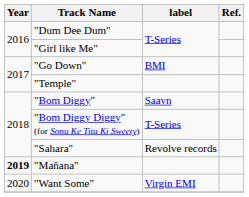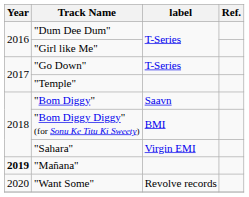"Go Down" | label: BMI -> T-Series
"Bom Diggy Diggy" (for Sonu Ke Titu Ki Sweety) | label: T-Series -> BMI
"Sahara" | label: Revolve records -> Virgin EMI
"Want Some" | label: Virgin EMI -> Revolve records
